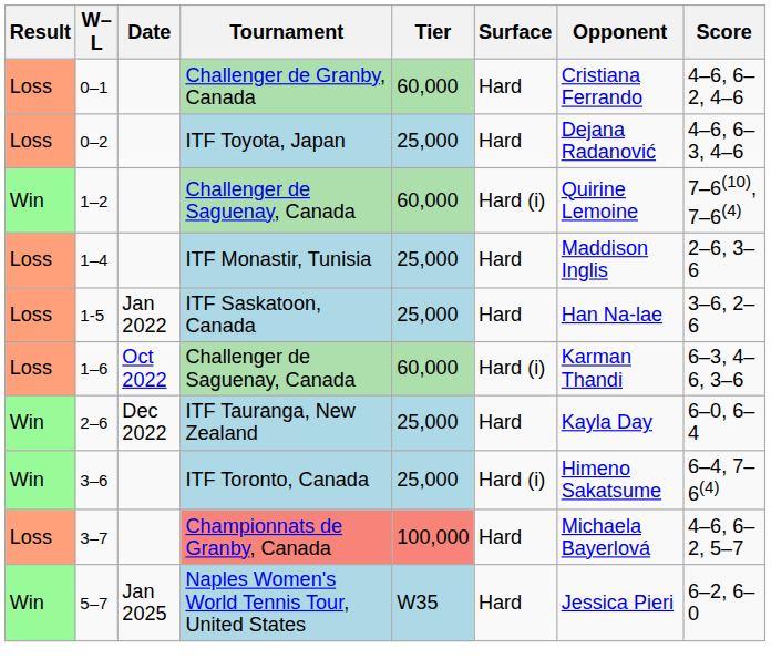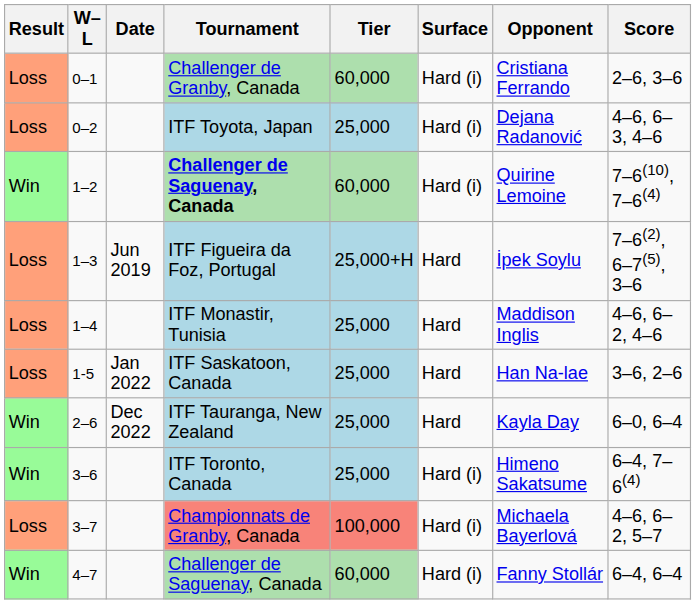0–1 | Surface: Hard -> Hard (i)
0–1 | Score: 4–6, 6–2, 4–6 -> 2–6, 3–6
0–2 | Surface: Hard -> Hard (i)
1–2 | Tournament: normal -> bold
+ row: Loss | 1–3 | Jun 2019 | ITF Figueira da Foz, Portugal | 25,000+H | Hard | İpek Soylu | 7–6(2), 6–7(5), 3–6
1–4 | Score: 2–6, 3–6 -> 4–6, 6–2, 4–6
- row: Loss | 1–6 | Oct 2022 | Challenger de Saguenay, Canada | 60,000 | Hard (i) | Karman Thandi | 6–3, 4–6, 3–6
3–7 | Surface: Hard -> Hard (i)
+ row: Win | 4–7 | Challenger de Saguenay, Canada | 60,000 | Hard (i) | Fanny Stollár | 6–4, 6–4
- row: Win | 5–7 | Jan 2025 | Naples Women's World Tennis Tour, United States | W35 | Hard | Jessica Pieri | 6–2, 6–0
